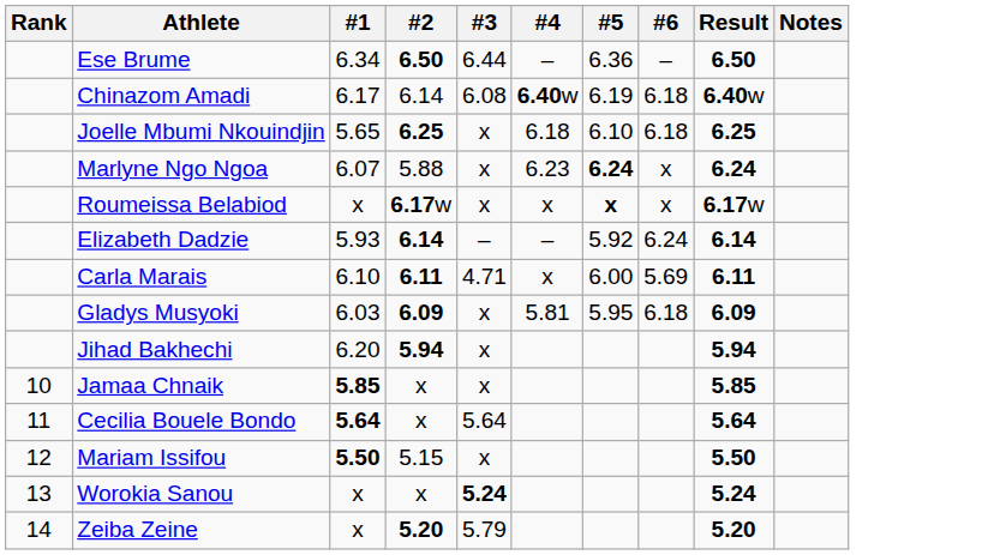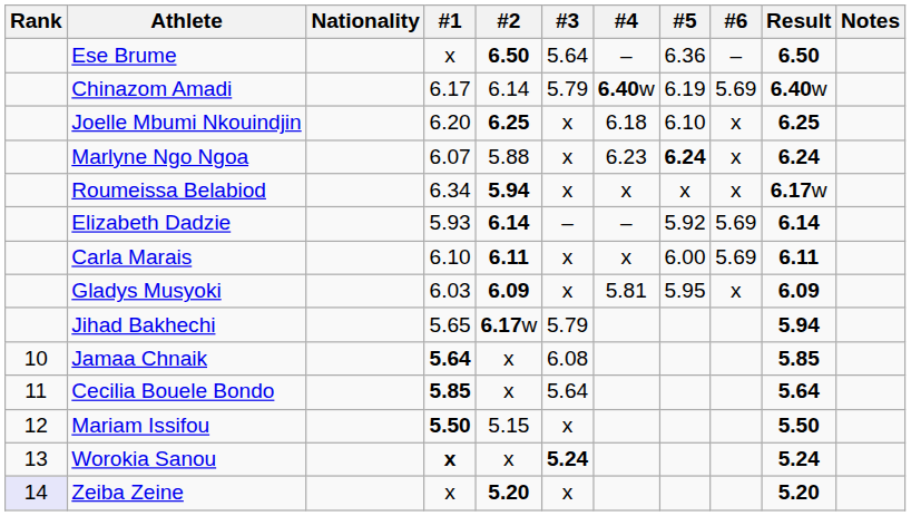+ column: Nationality
Ese Brume | #1: 6.34 -> x
Ese Brume | #3: 6.44 -> 5.64
Chinazom Amadi | #3: 6.08 -> 5.79
Chinazom Amadi | #6: 6.18 -> 5.69
Joelle Mbumi Nkouindjin | #1: 5.65 -> 6.20
Joelle Mbumi Nkouindjin | #6: 6.18 -> x
Roumeissa Belabiod | #1: x -> 6.34
Roumeissa Belabiod | #2: 6.17w -> 5.94
Roumeissa Belabiod | #5: bold -> normal
Elizabeth Dadzie | #6: 6.24 -> 5.69
Carla Marais | #3: 4.71 -> x
Gladys Musyoki | #6: 6.18 -> x
Jihad Bakhechi | #1: 6.20 -> 5.65
Jihad Bakhechi | #2: 5.94 -> 6.17w
Jihad Bakhechi | #3: x -> 5.79
Jamaa Chnaik | #1: 5.85 -> 5.64
Jamaa Chnaik | #3: x -> 6.08
Cecilia Bouele Bondo | #1: 5.64 -> 5.85
Worokia Sanou | #1: normal -> bold
Zeiba Zeine | Rank: no background -> lavender background
Zeiba Zeine | #3: 5.79 -> x
